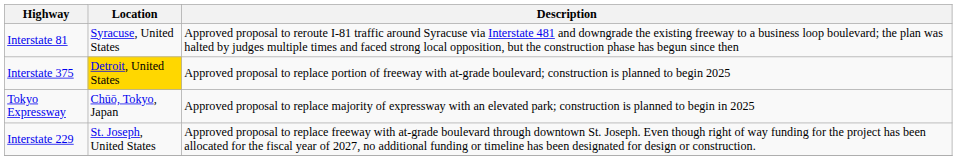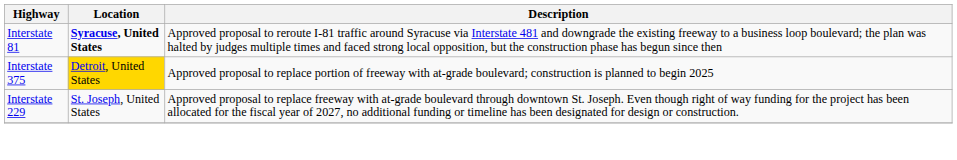Interstate 81 | Location: normal -> bold
- row: Tokyo Expressway | Chūō, Tokyo, Japan | Approved proposal to replace majority of expressway with an elevated park; construction is planned to begin in 2025
